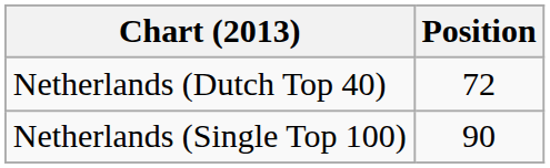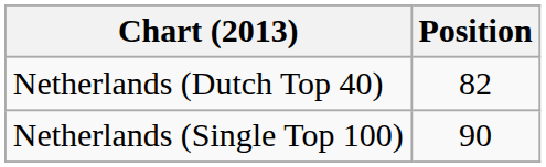Netherlands (Dutch Top 40) | Position: 72 -> 82
